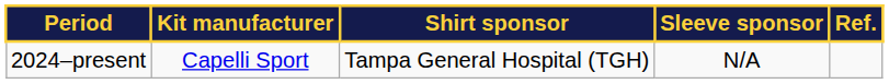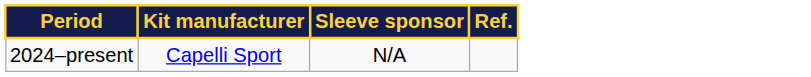- column: Shirt sponsor | Tampa General Hospital (TGH)
